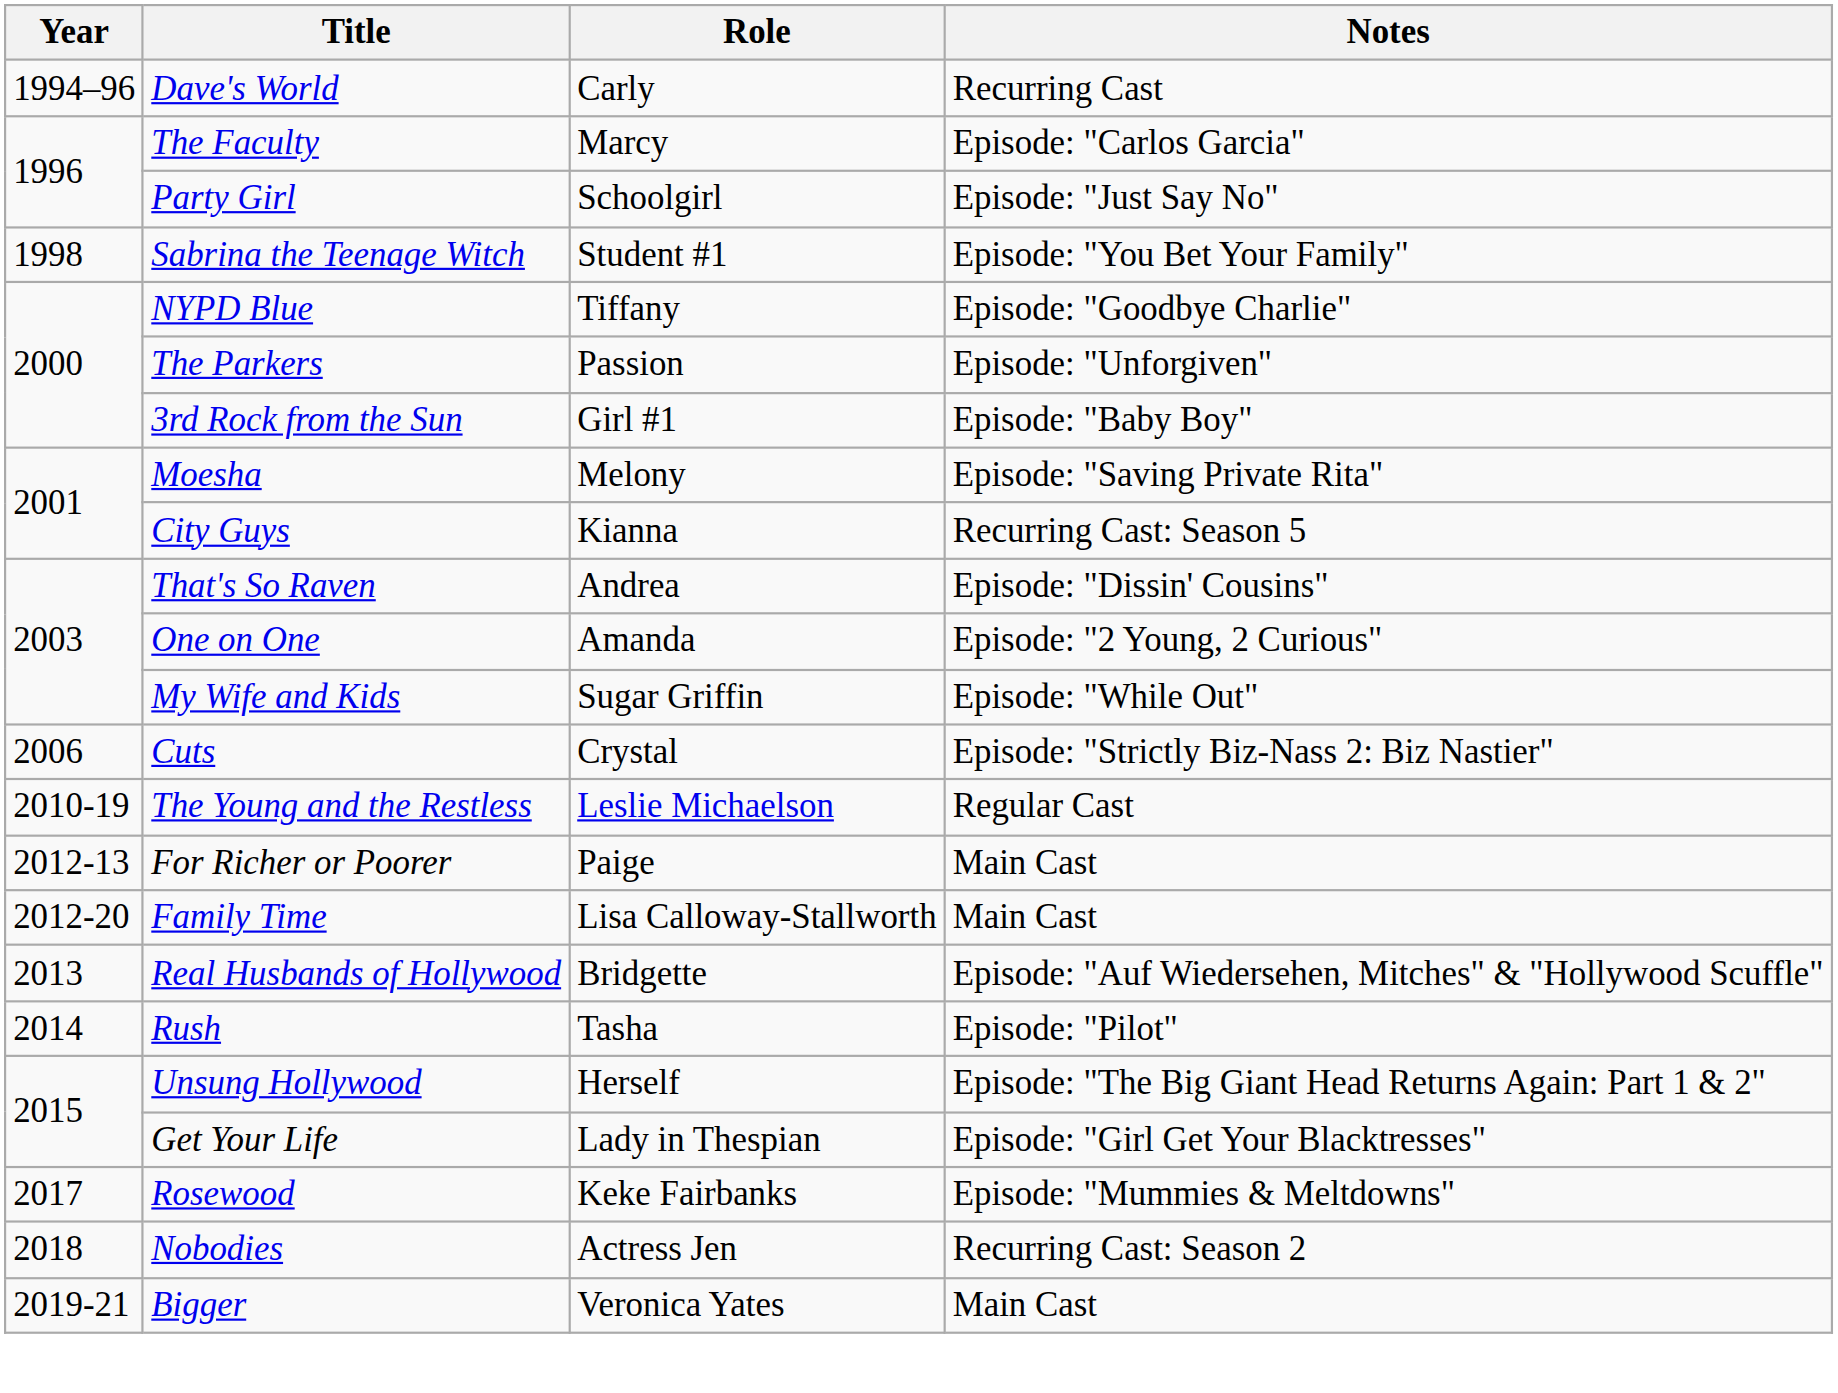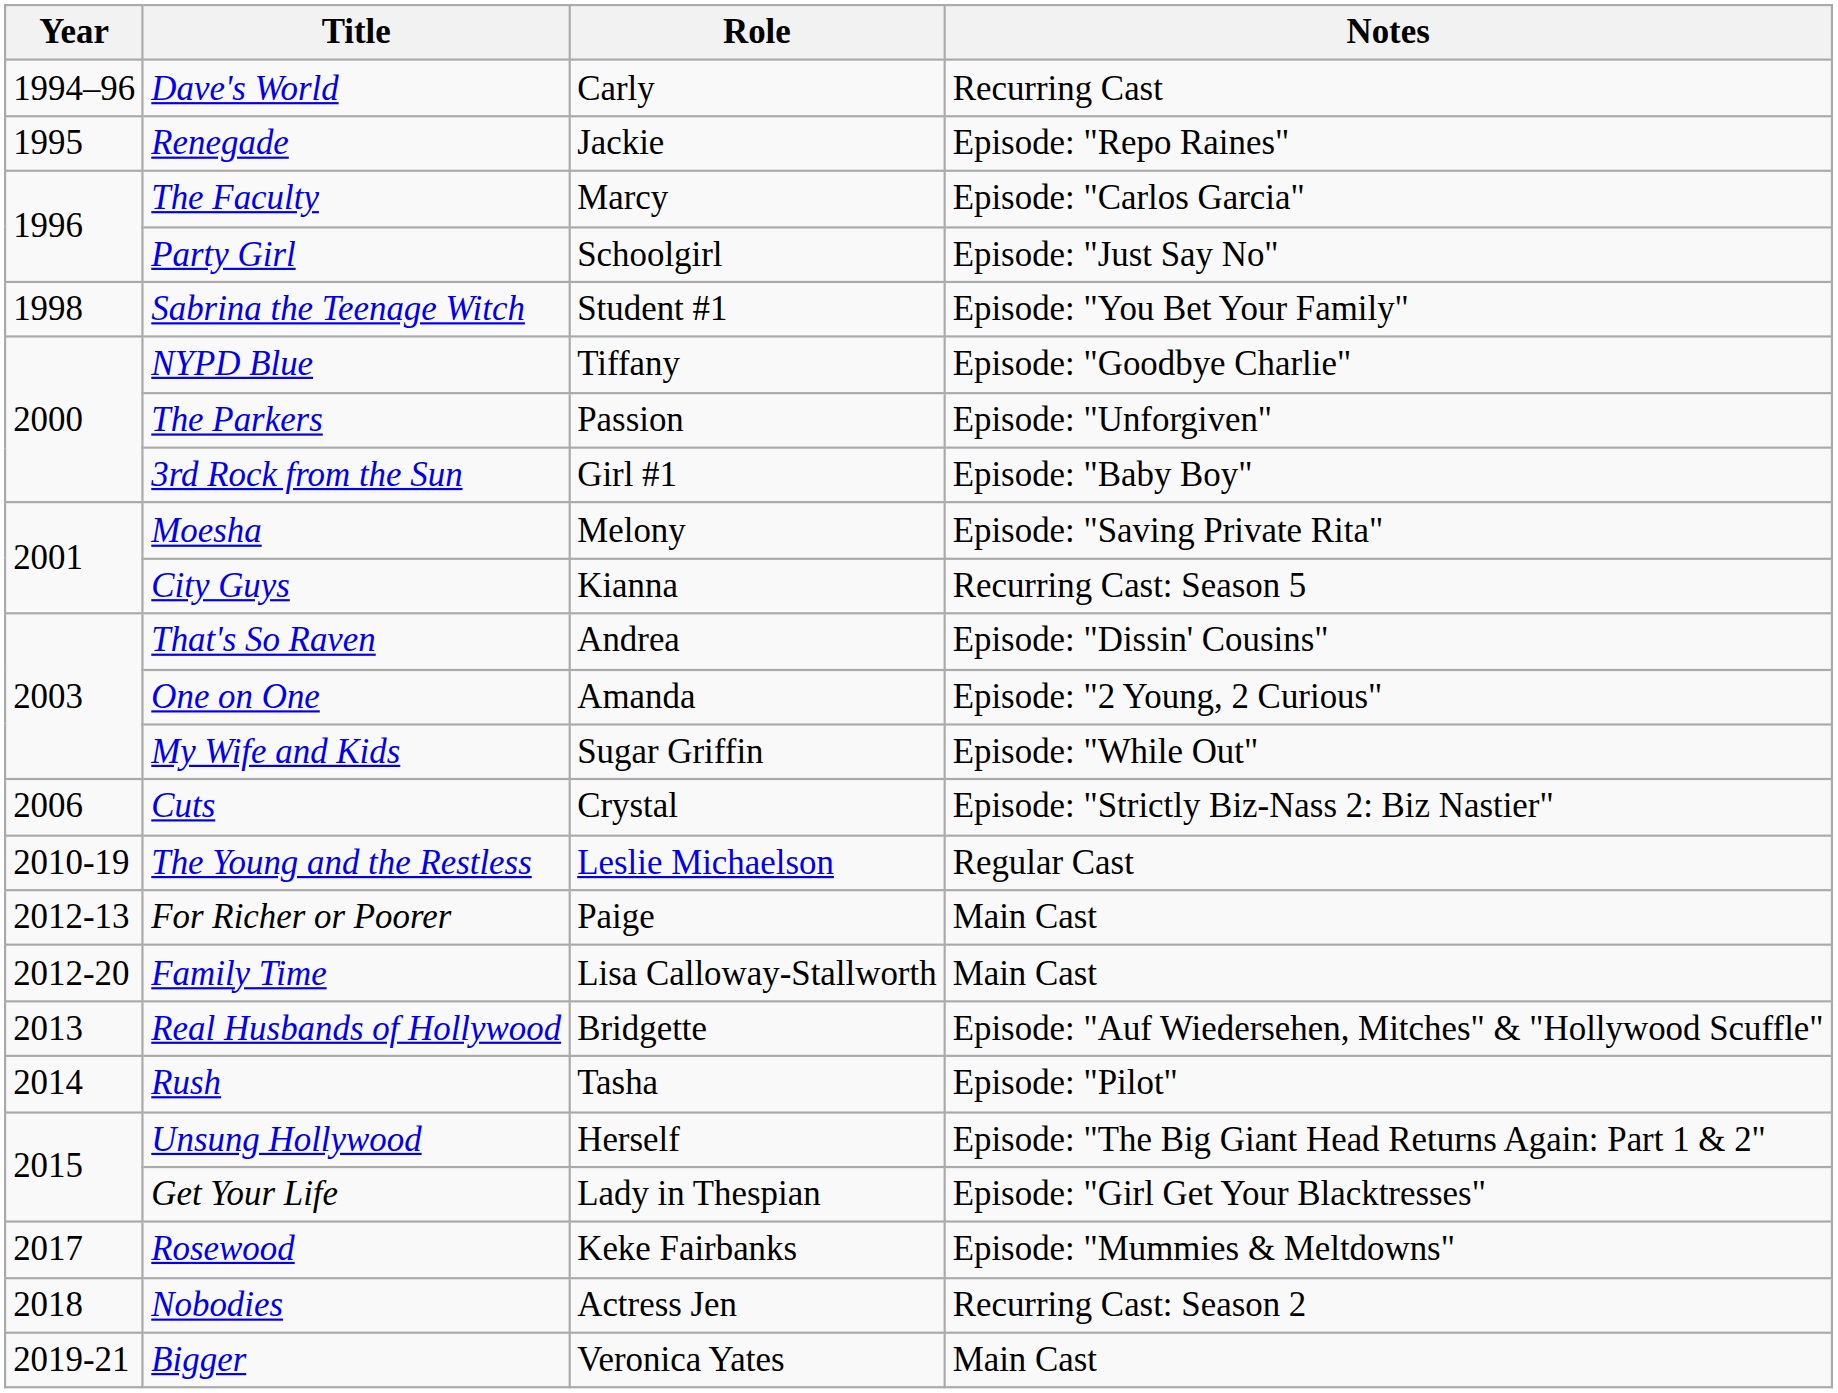+ row: 1995 | Renegade | Jackie | Episode: "Repo Raines"
